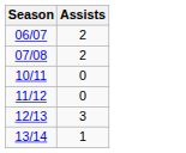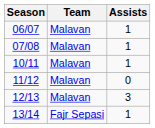+ column: Team | Malavan | Malavan | Malavan | Malavan | Malavan | Fajr Sepasi
06/07 | Assists: 2 -> 1
07/08 | Assists: 2 -> 1
10/11 | Assists: 0 -> 1
